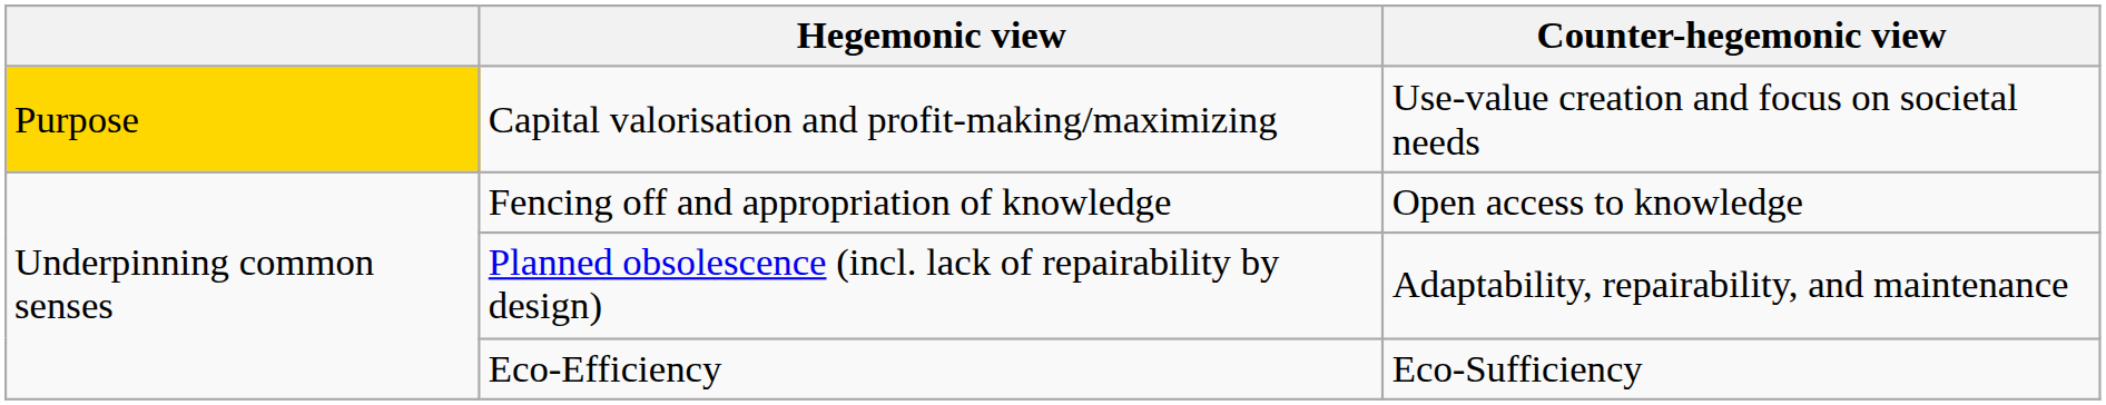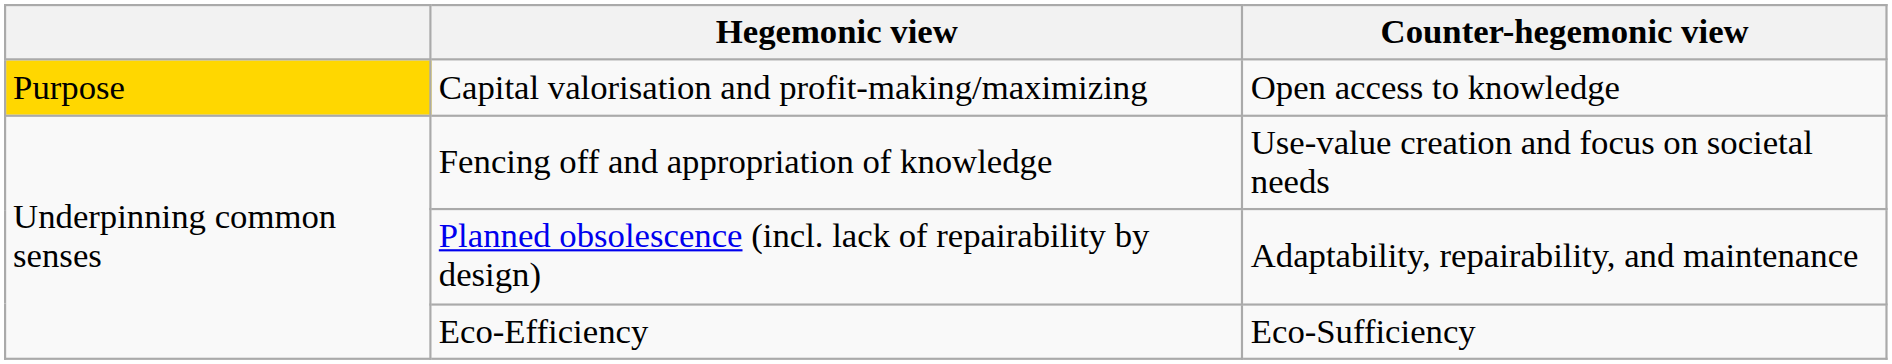Capital valorisation and profit-making/maximizing | Counter-hegemonic view: Use-value creation and focus on societal needs -> Open access to knowledge
Fencing off and appropriation of knowledge | Counter-hegemonic view: Open access to knowledge -> Use-value creation and focus on societal needs
